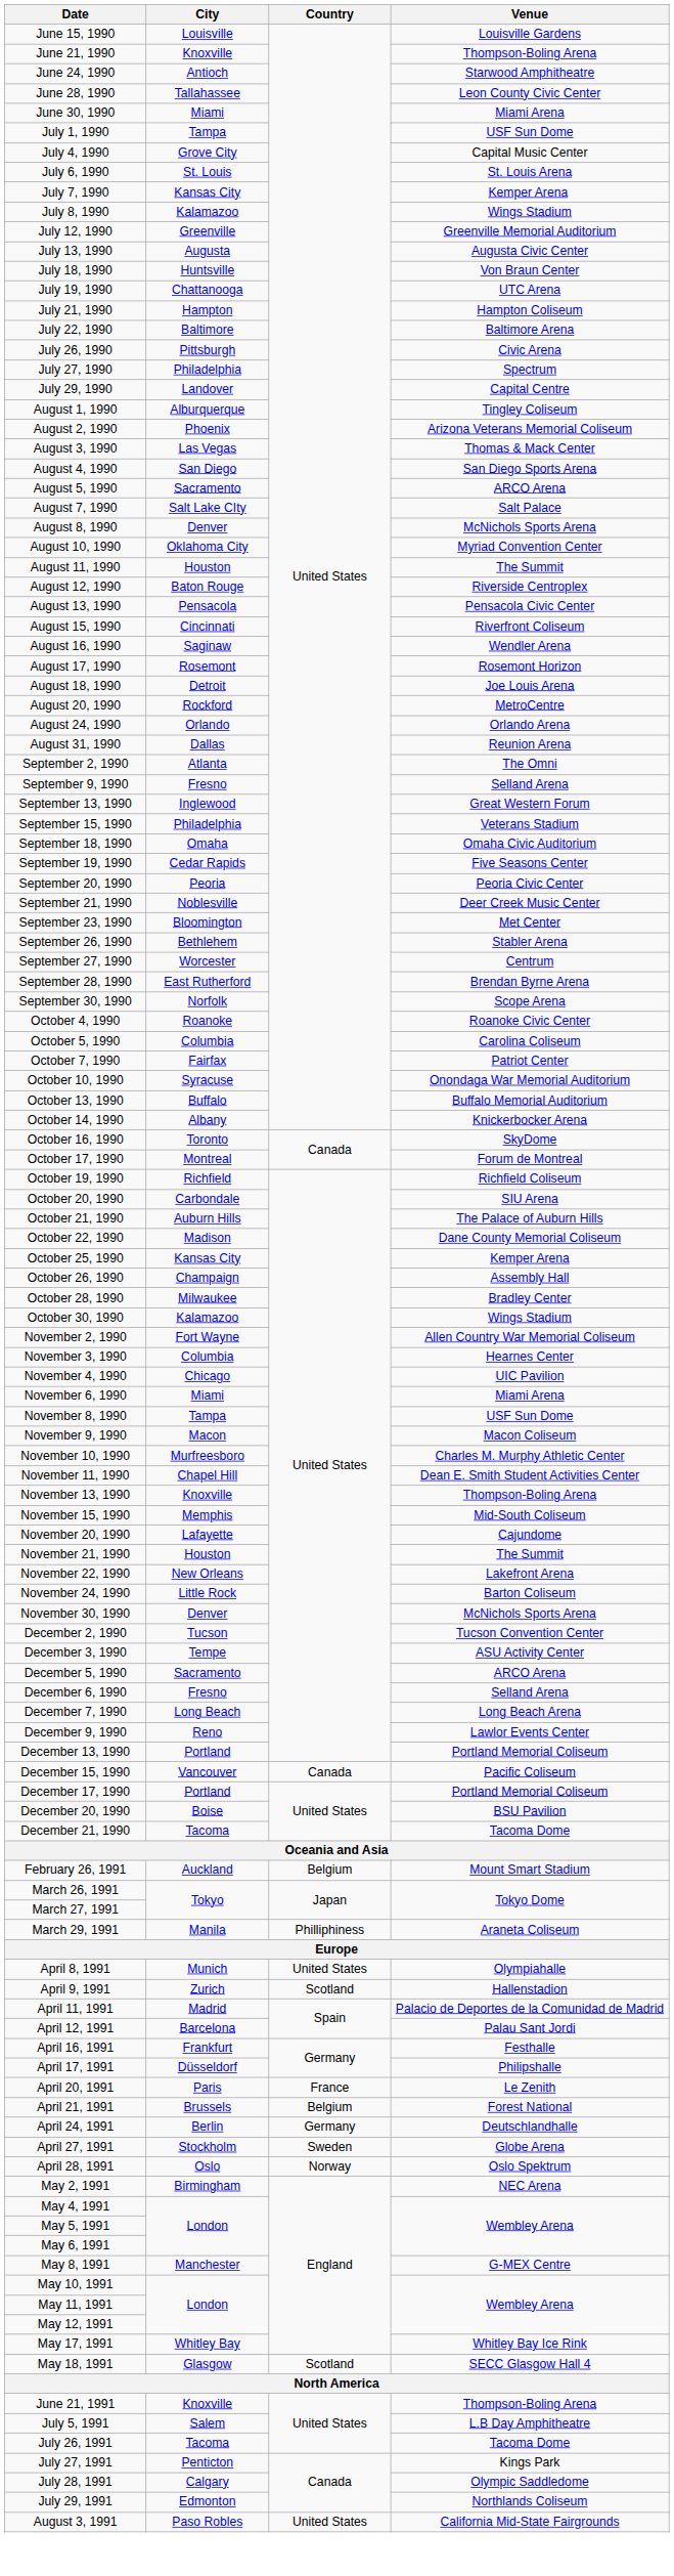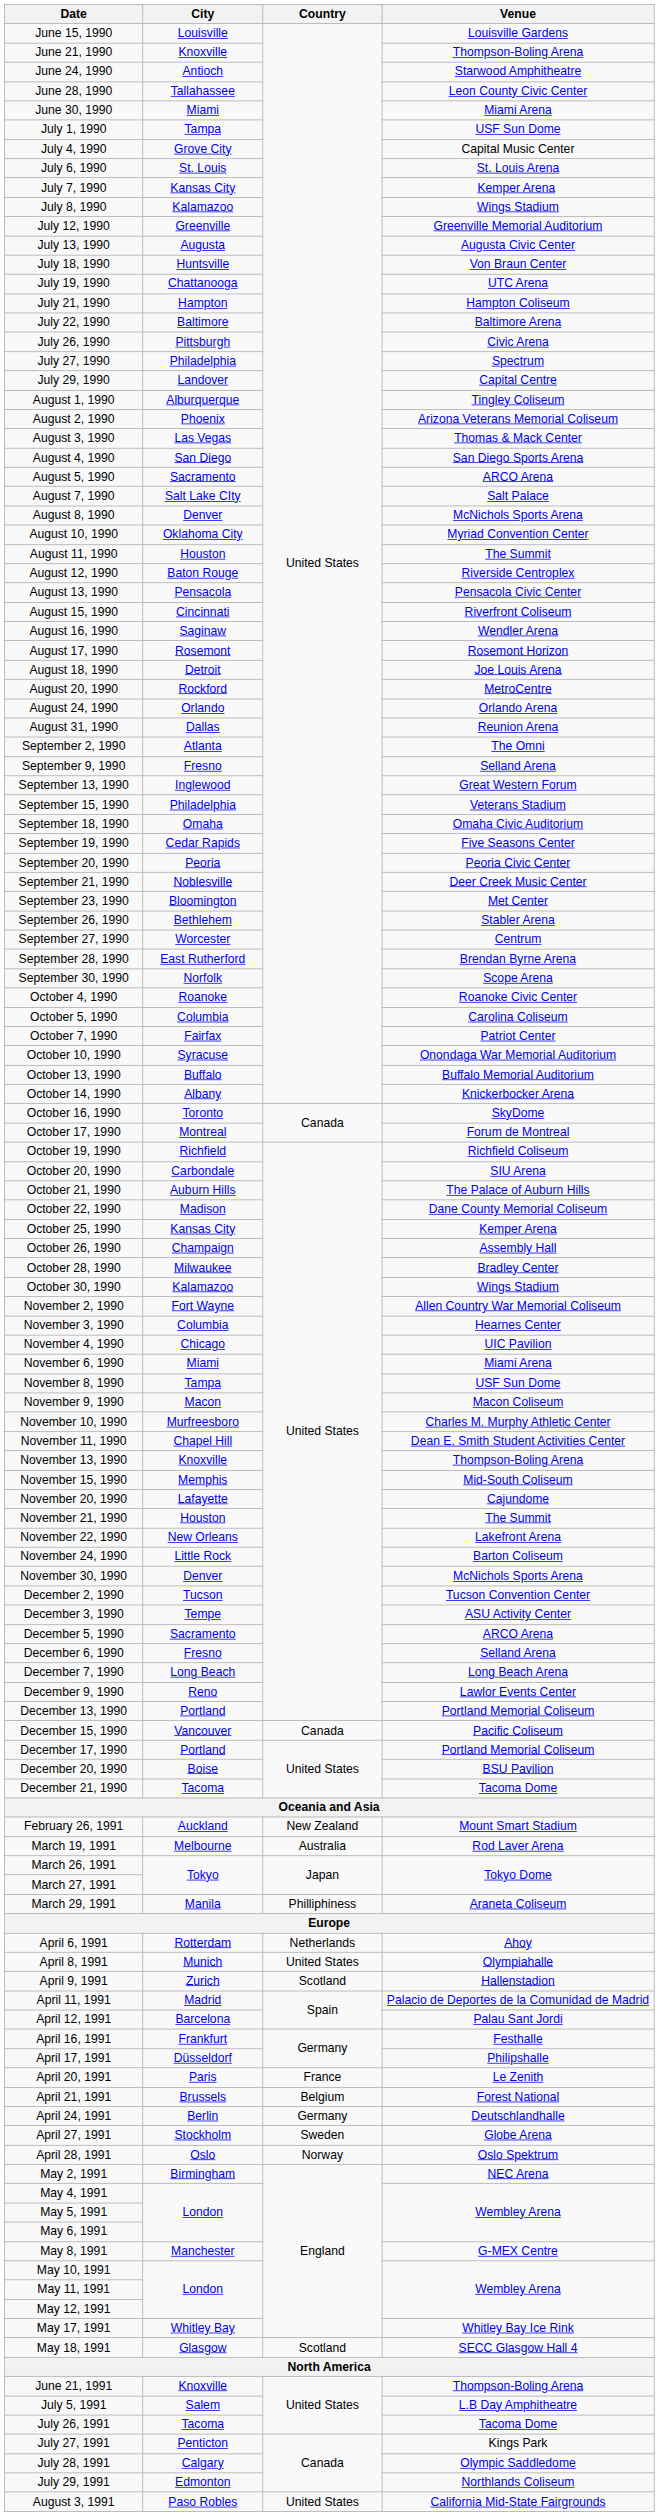February 26, 1991 | Country: Belgium -> New Zealand
+ row: March 19, 1991 | Melbourne | Australia | Rod Laver Arena
+ row: April 6, 1991 | Rotterdam | Netherlands | Ahoy
